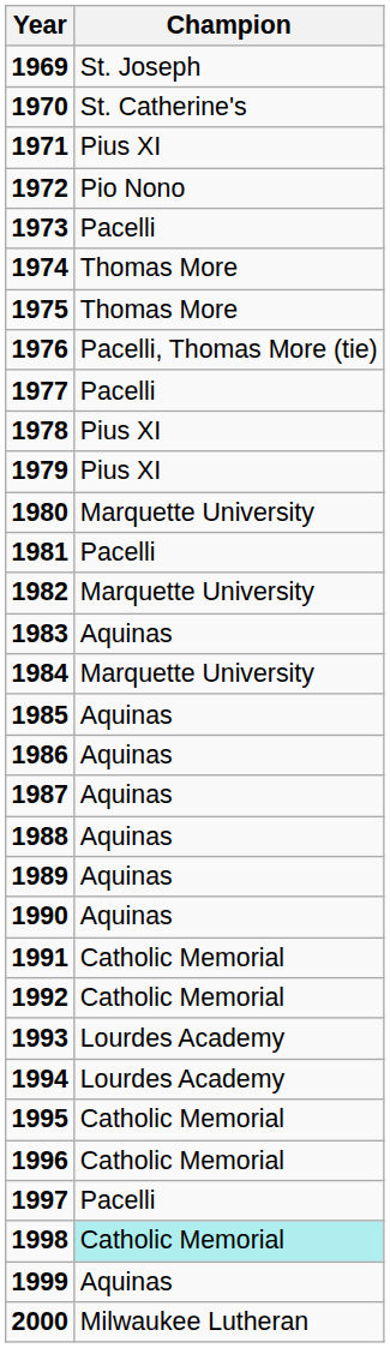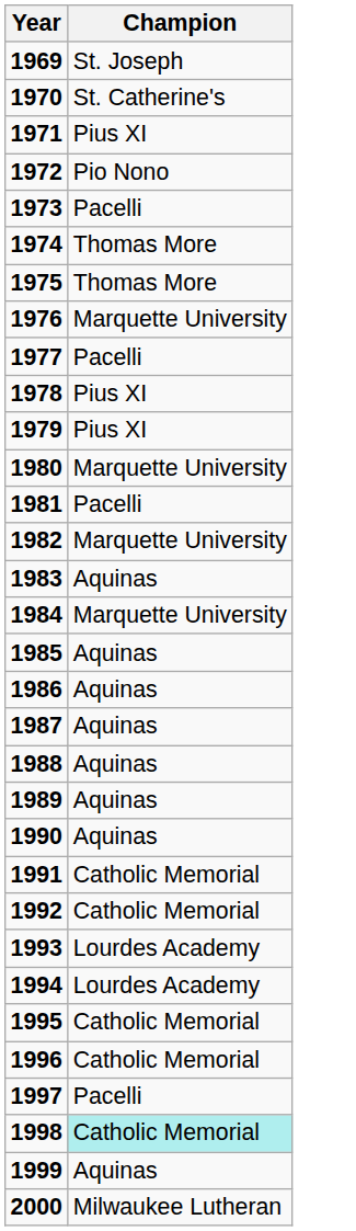1976 | Champion: Pacelli, Thomas More (tie) -> Marquette University
